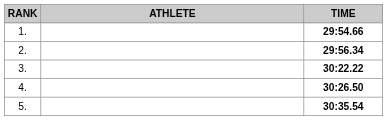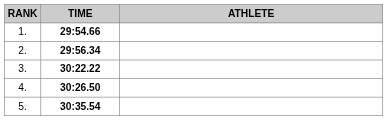columns swapped: ATHLETE <-> TIME
